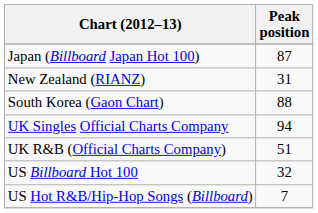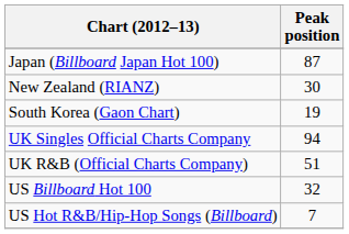New Zealand (RIANZ) | Peak position: 31 -> 30
South Korea (Gaon Chart) | Peak position: 88 -> 19
